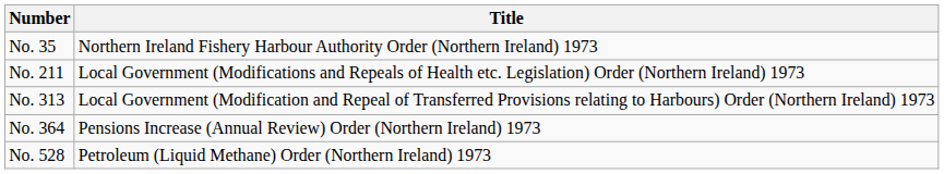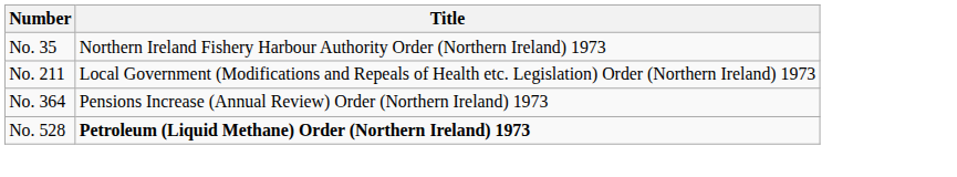- row: No. 313 | Local Government (Modification and Repeal of Transferred Provisions relating to Harbours) Order (Northern Ireland) 1973
No. 528 | Title: normal -> bold
